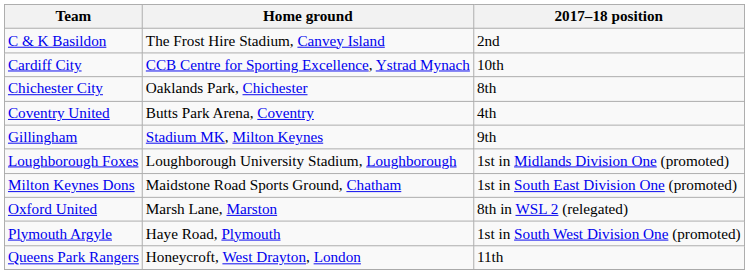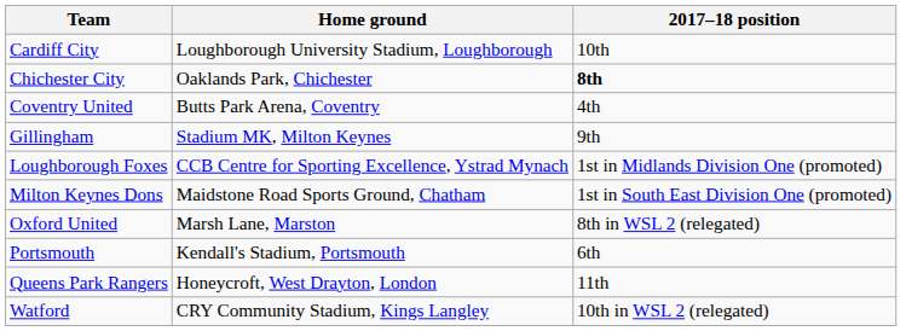- row: C & K Basildon | The Frost Hire Stadium, Canvey Island | 2nd
Cardiff City | Home ground: CCB Centre for Sporting Excellence, Ystrad Mynach -> Loughborough University Stadium, Loughborough
Chichester City | 2017–18 position: normal -> bold
Loughborough Foxes | Home ground: Loughborough University Stadium, Loughborough -> CCB Centre for Sporting Excellence, Ystrad Mynach
- row: Plymouth Argyle | Haye Road, Plymouth | 1st in South West Division One (promoted)
+ row: Portsmouth | Kendall's Stadium, Portsmouth | 6th
+ row: Watford | CRY Community Stadium, Kings Langley | 10th in WSL 2 (relegated)
